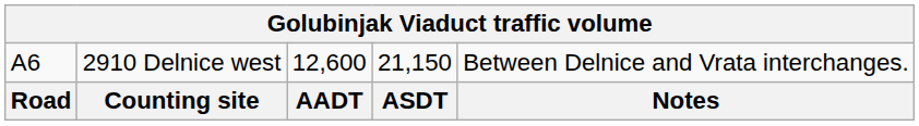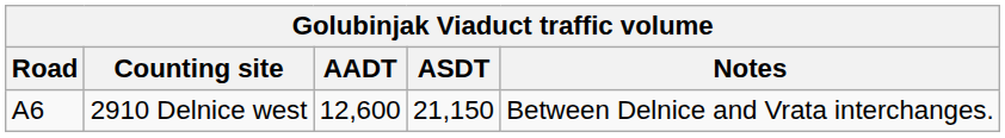rows swapped: Road <-> A6
